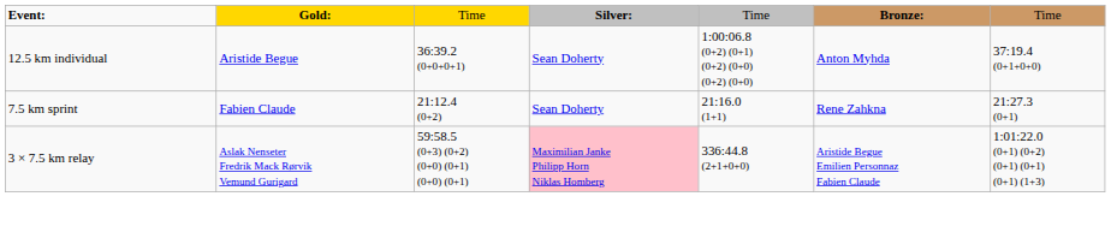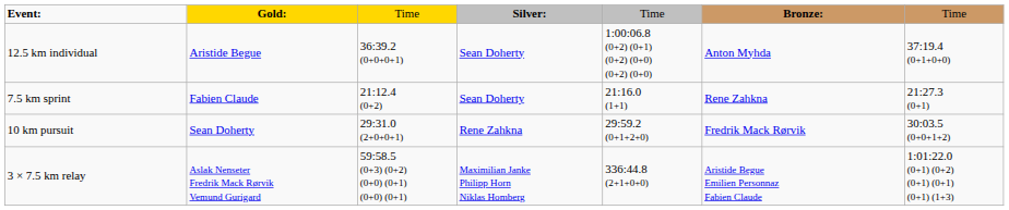+ row: 10 km pursuit | Sean Doherty | 29:31.0 (2+0+0+1) | Rene Zahkna | 29:59.2 (0+1+2+0) | Fredrik Mack Rørvik | 30:03.5 (0+0+1+2)
3 × 7.5 km relay | column 4: pink background -> no background
